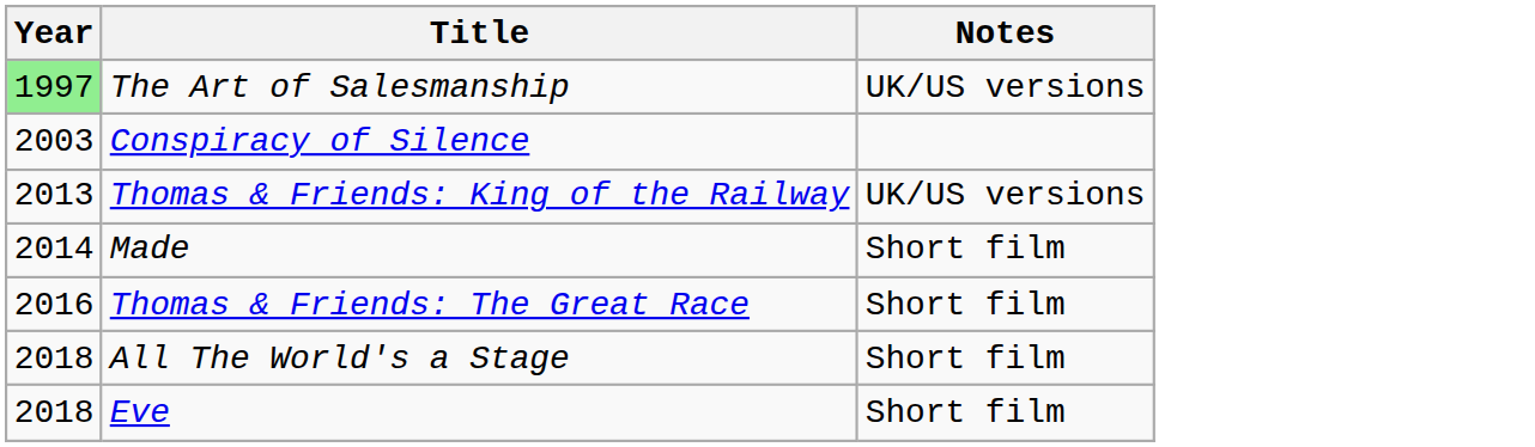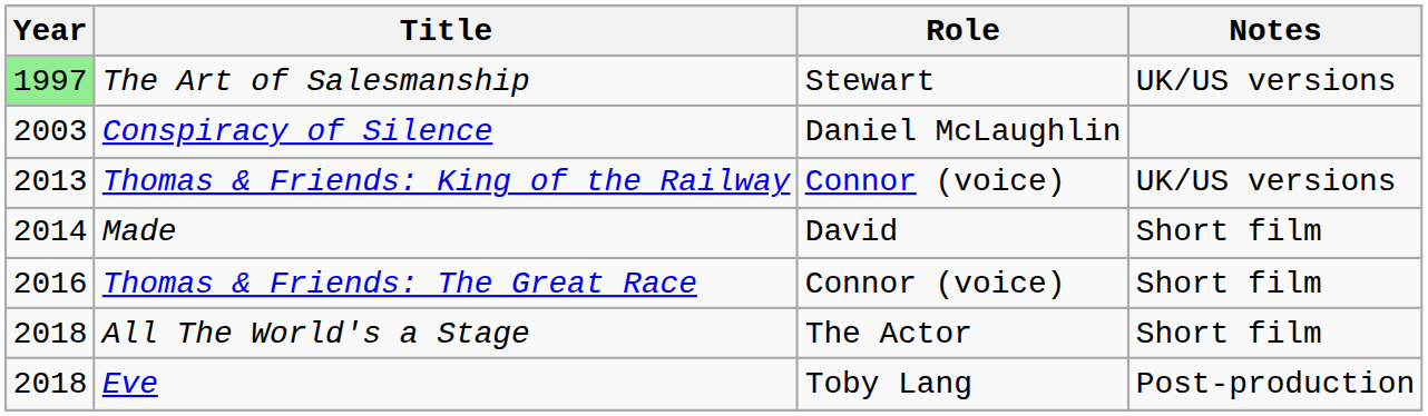+ column: Role | Stewart | Daniel McLaughlin | Connor (voice) | David | Connor (voice) | The Actor | Toby Lang
Eve | Notes: Short film -> Post-production
